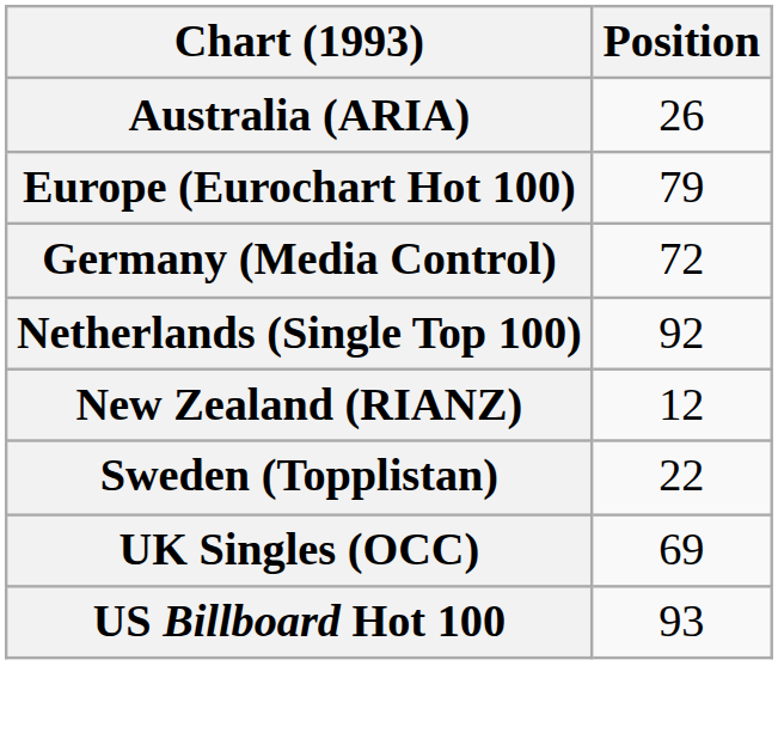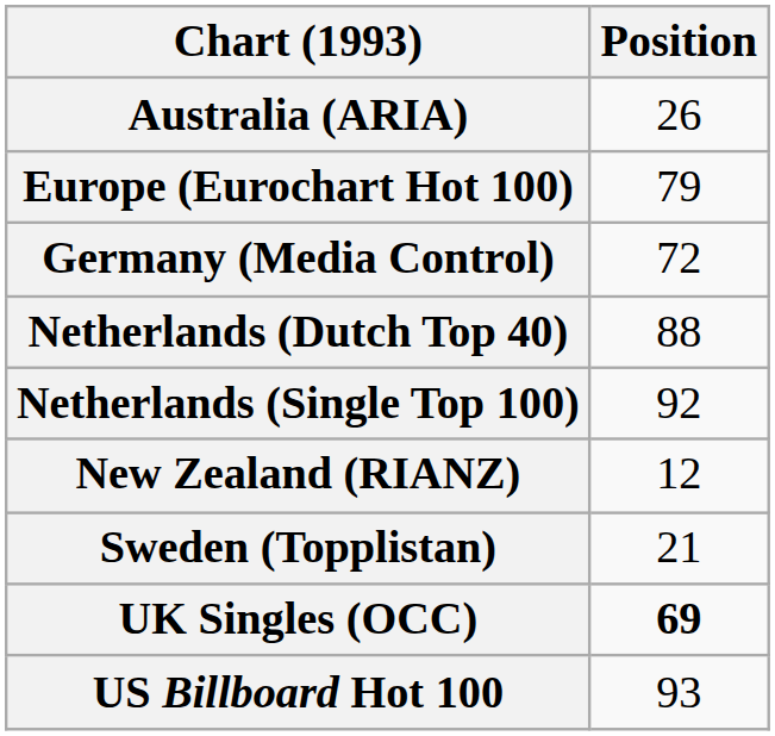+ row: Netherlands (Dutch Top 40) | 88
Sweden (Topplistan) | Position: 22 -> 21
UK Singles (OCC) | Position: normal -> bold
